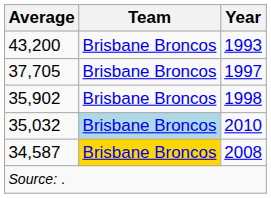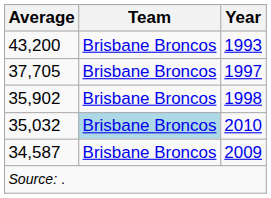34,587 | Team: gold background -> no background
34,587 | Year: 2008 -> 2009
